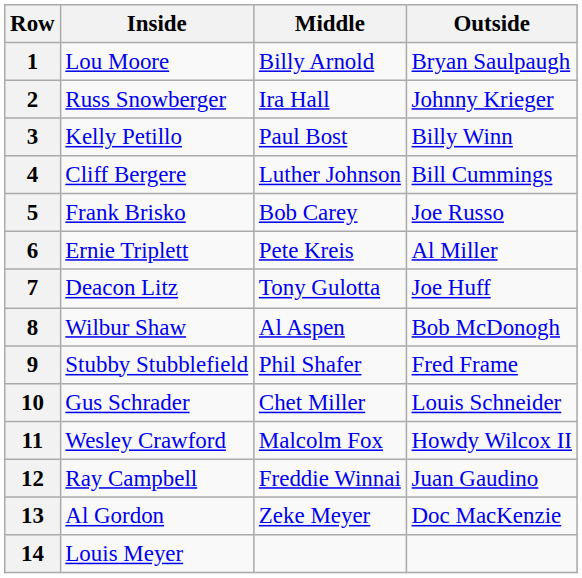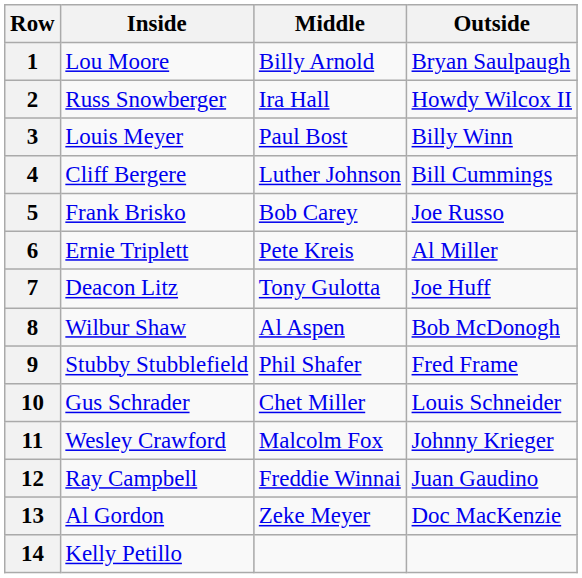2 | Outside: Johnny Krieger -> Howdy Wilcox II
3 | Inside: Kelly Petillo -> Louis Meyer
11 | Outside: Howdy Wilcox II -> Johnny Krieger
14 | Inside: Louis Meyer -> Kelly Petillo
